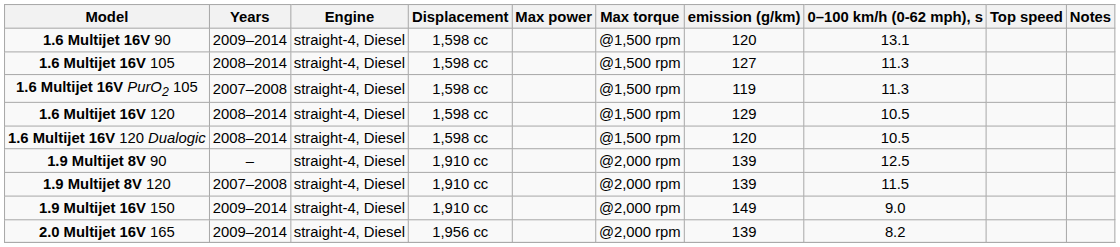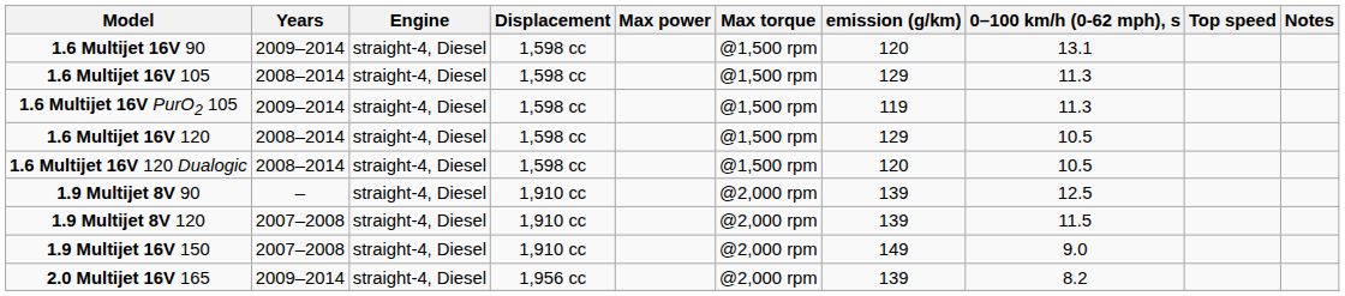1.6 Multijet 16V 105 | emission (g/km): 127 -> 129
1.6 Multijet 16V PurO2 105 | Years: 2007–2008 -> 2009–2014
1.9 Multijet 16V 150 | Years: 2009–2014 -> 2007–2008
